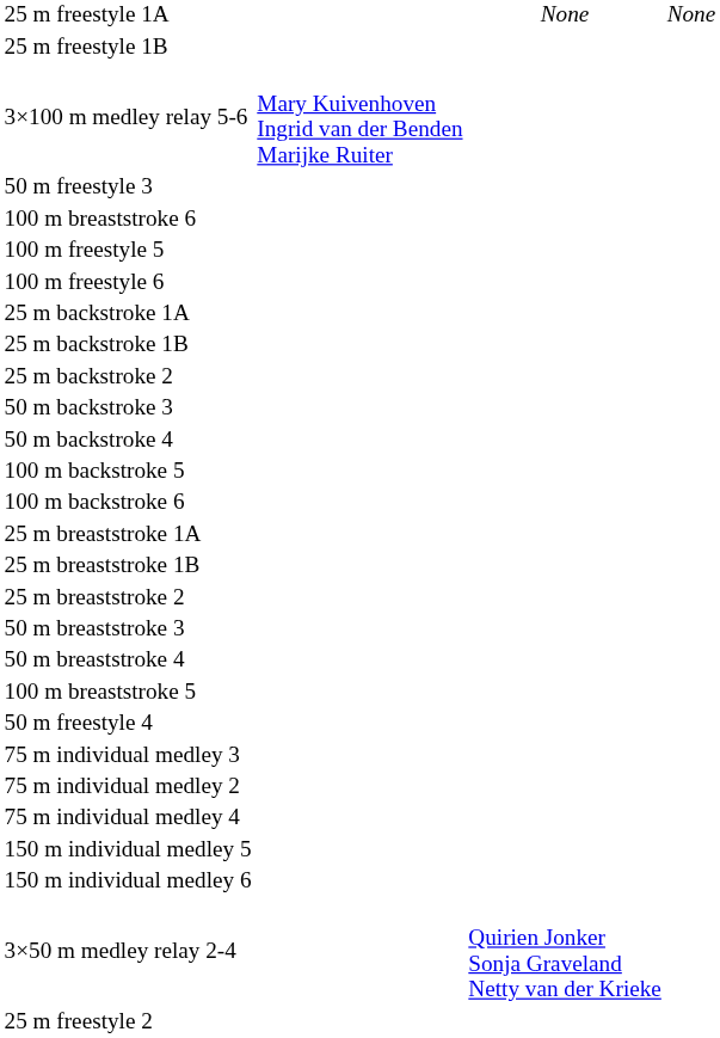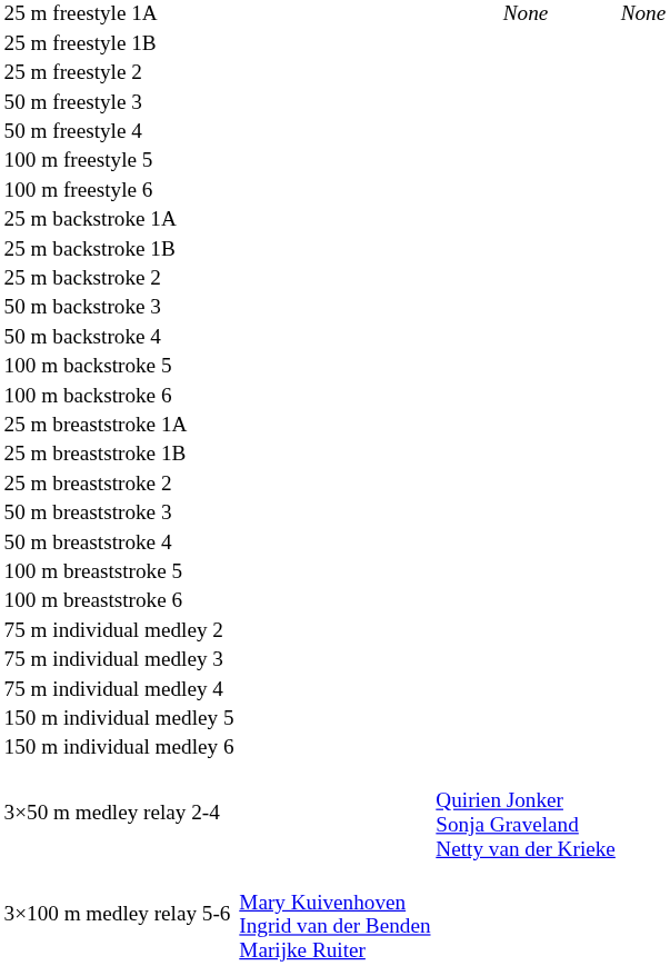rows swapped: 25 m freestyle 2 <-> 3×100 m medley relay 5-6
rows swapped: 50 m freestyle 4 <-> 100 m breaststroke 6
rows swapped: 75 m individual medley 2 <-> 75 m individual medley 3
